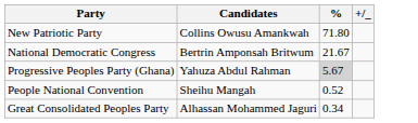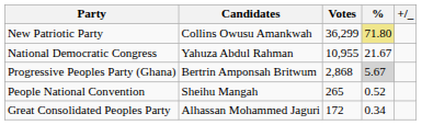+ column: Votes | 36,299 | 10,955 | 2,868 | 265 | 172
New Patriotic Party | %: no background -> khaki background
National Democratic Congress | Candidates: Bertrin Amponsah Britwum -> Yahuza Abdul Rahman
Progressive Peoples Party (Ghana) | Candidates: Yahuza Abdul Rahman -> Bertrin Amponsah Britwum
